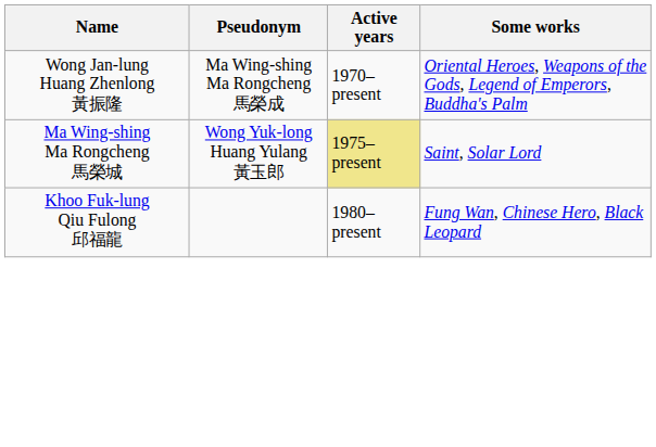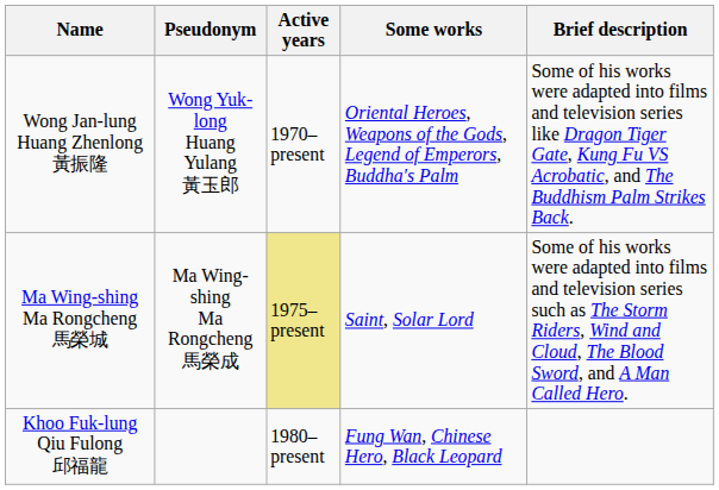+ column: Brief description | Some of his works were adapted into films and television series like Dragon Tiger Gate, Kung Fu VS Acrobatic, and The Buddhism Palm Strikes Back. | Some of his works were adapted into films and television series such as The Storm Riders, Wind and Cloud, The Blood Sword, and A Man Called Hero.
Wong Jan-lung Huang Zhenlong 黃振隆 | Pseudonym: Ma Wing-shing Ma Rongcheng 馬榮成 -> Wong Yuk-long Huang Yulang 黃玉郎
Ma Wing-shing Ma Rongcheng 馬榮城 | Pseudonym: Wong Yuk-long Huang Yulang 黃玉郎 -> Ma Wing-shing Ma Rongcheng 馬榮成
